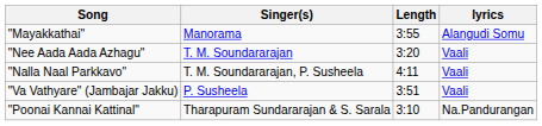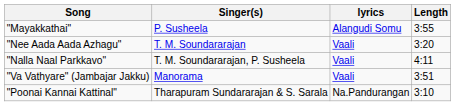columns swapped: lyrics <-> Length
"Mayakkathai" | Singer(s): Manorama -> P. Susheela
"Va Vathyare" (Jambajar Jakku) | Singer(s): P. Susheela -> Manorama
